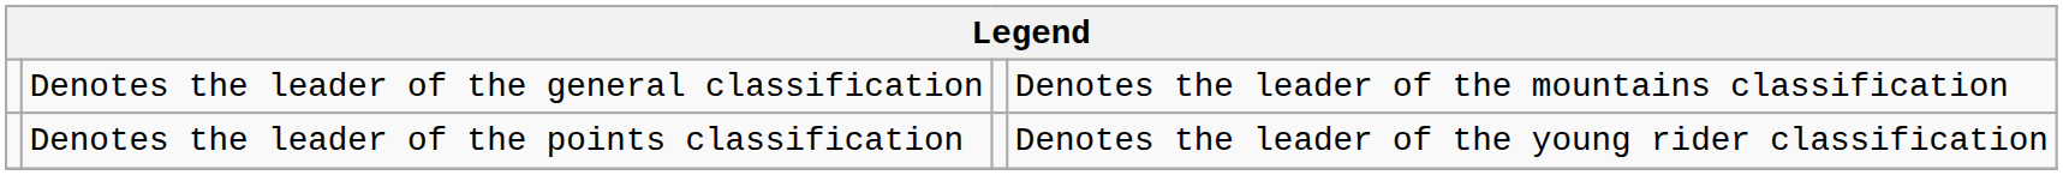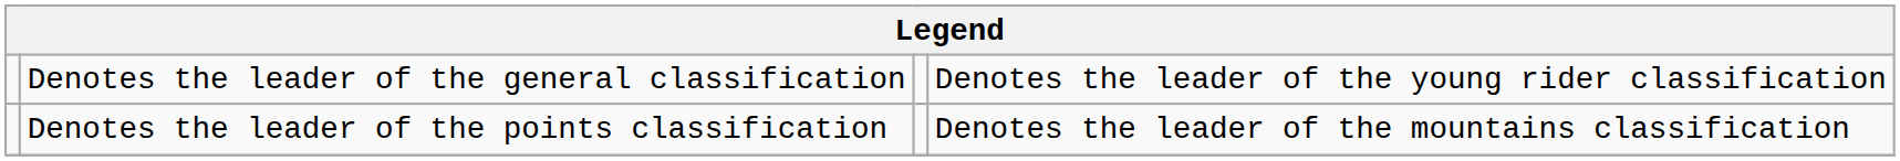Denotes the leader of the general classification | column 4: Denotes the leader of the mountains classification -> Denotes the leader of the young rider classification
Denotes the leader of the points classification | column 4: Denotes the leader of the young rider classification -> Denotes the leader of the mountains classification
